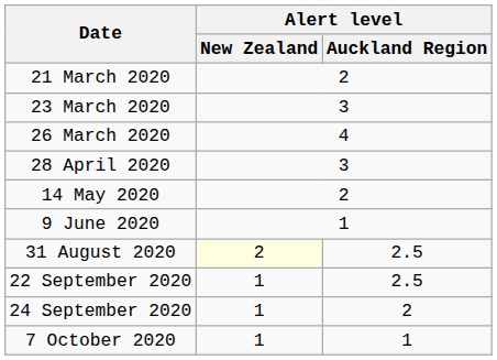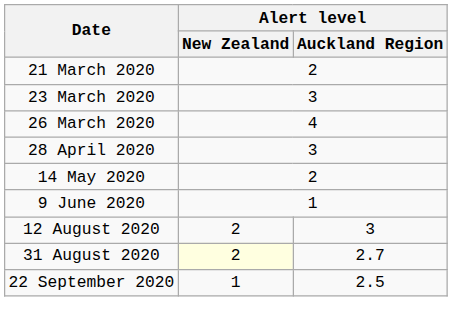+ row: 12 August 2020 | 2 | 3
31 August 2020 | Alert level / Auckland Region: 2.5 -> 2.7
- row: 24 September 2020 | 1 | 2
- row: 7 October 2020 | 1 | 1
